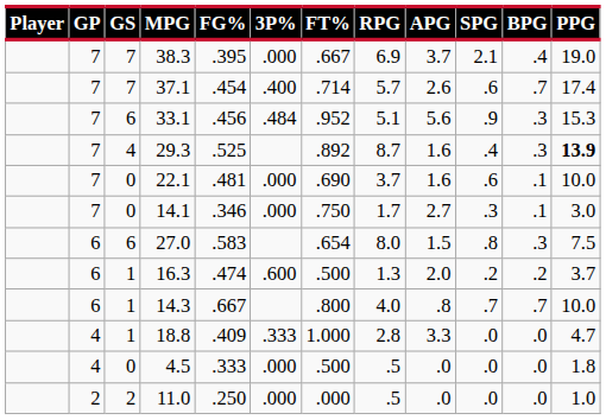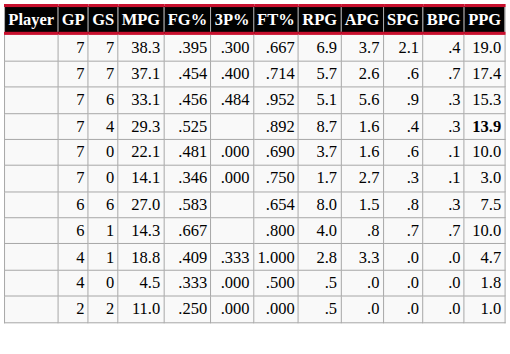38.3 | 3P%: .000 -> .300
- row: 6 | 1 | 16.3 | .474 | .600 | .500 | 1.3 | 2.0 | .2 | .2 | 3.7
